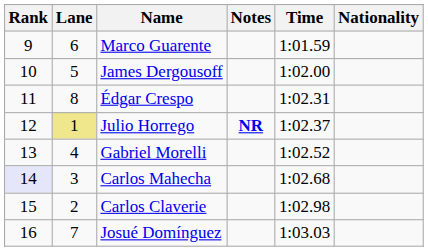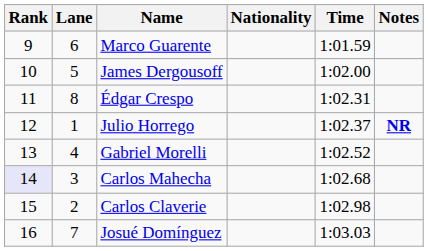columns swapped: Nationality <-> Notes
Julio Horrego | Lane: khaki background -> no background
